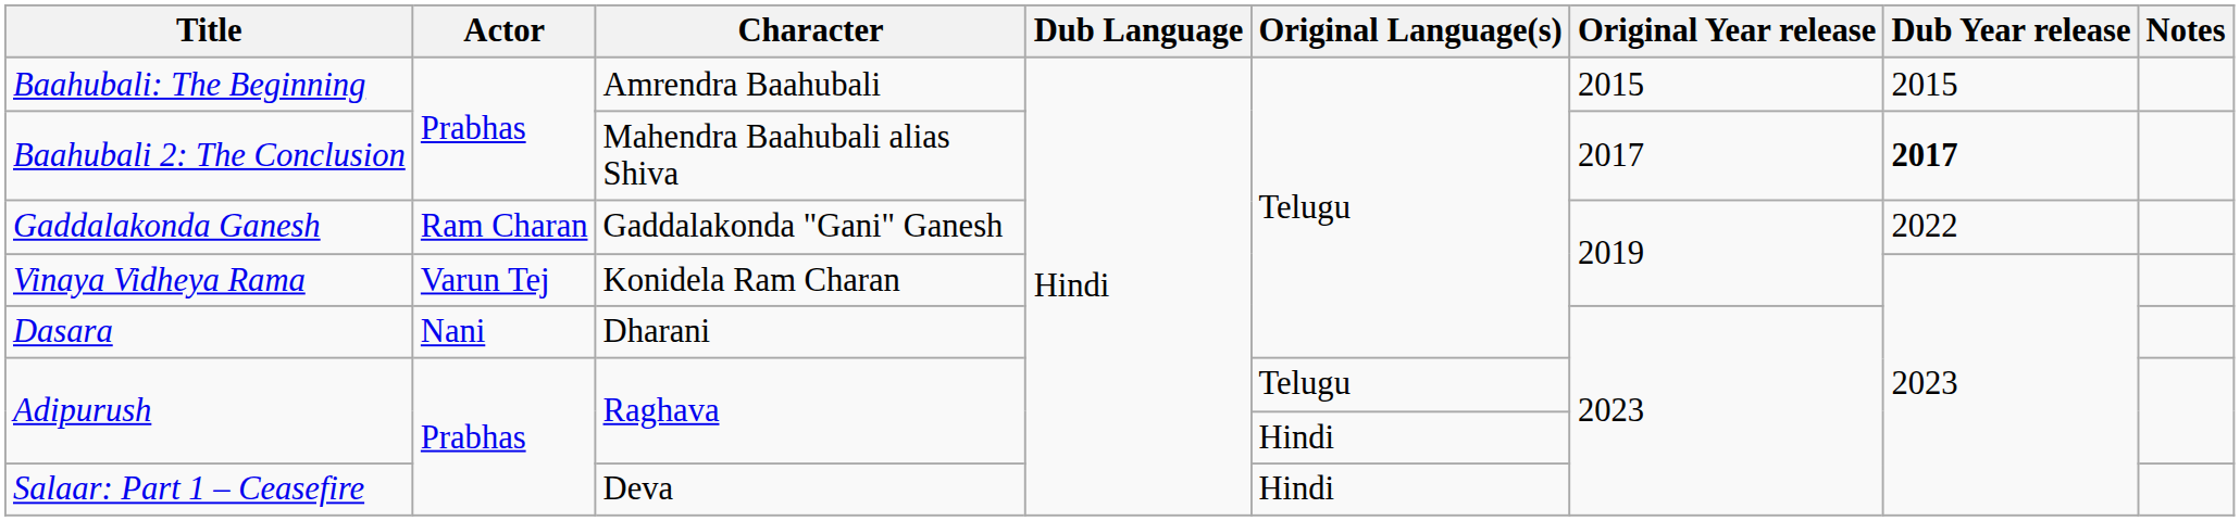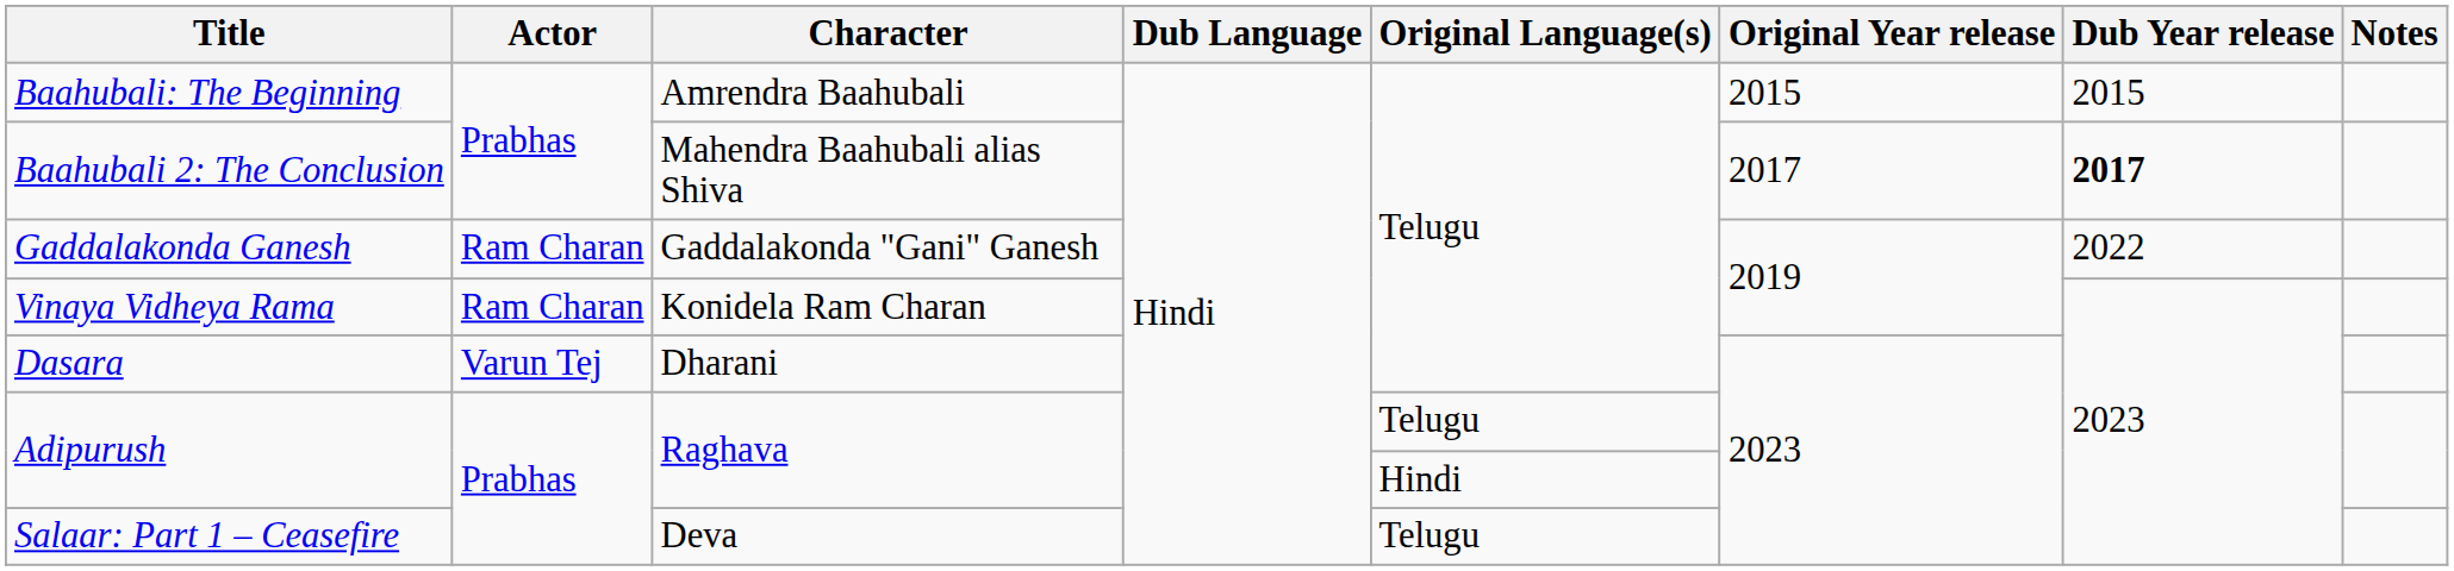Vinaya Vidheya Rama | Actor: Varun Tej -> Ram Charan
Dasara | Actor: Nani -> Varun Tej
Salaar: Part 1 – Ceasefire | Original Language(s): Hindi -> Telugu
